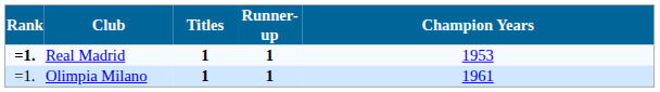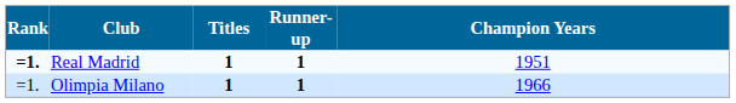Real Madrid | Champion Years: 1953 -> 1951
Olimpia Milano | Champion Years: 1961 -> 1966
